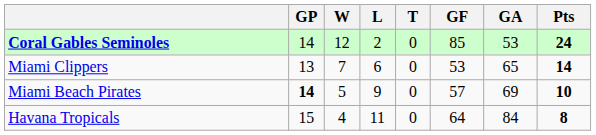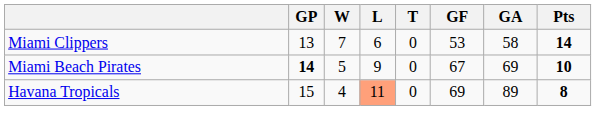- row: Coral Gables Seminoles | 14 | 12 | 2 | 0 | 85 | 53 | 24
Miami Clippers | GA: 65 -> 58
Miami Beach Pirates | GF: 57 -> 67
Havana Tropicals | L: no background -> lightsalmon background
Havana Tropicals | GF: 64 -> 69
Havana Tropicals | GA: 84 -> 89
